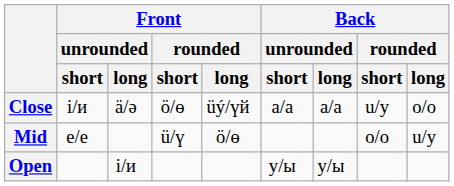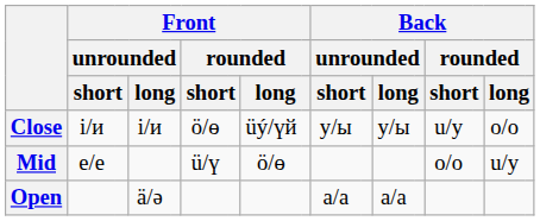Close | column 4: ä/ә -> i/и
Close | column 10: a/а -> y/ы
Close | column 12: a/а -> y/ы
Open | column 4: i/и -> ä/ә
Open | column 10: y/ы -> a/а
Open | column 12: y/ы -> a/а
